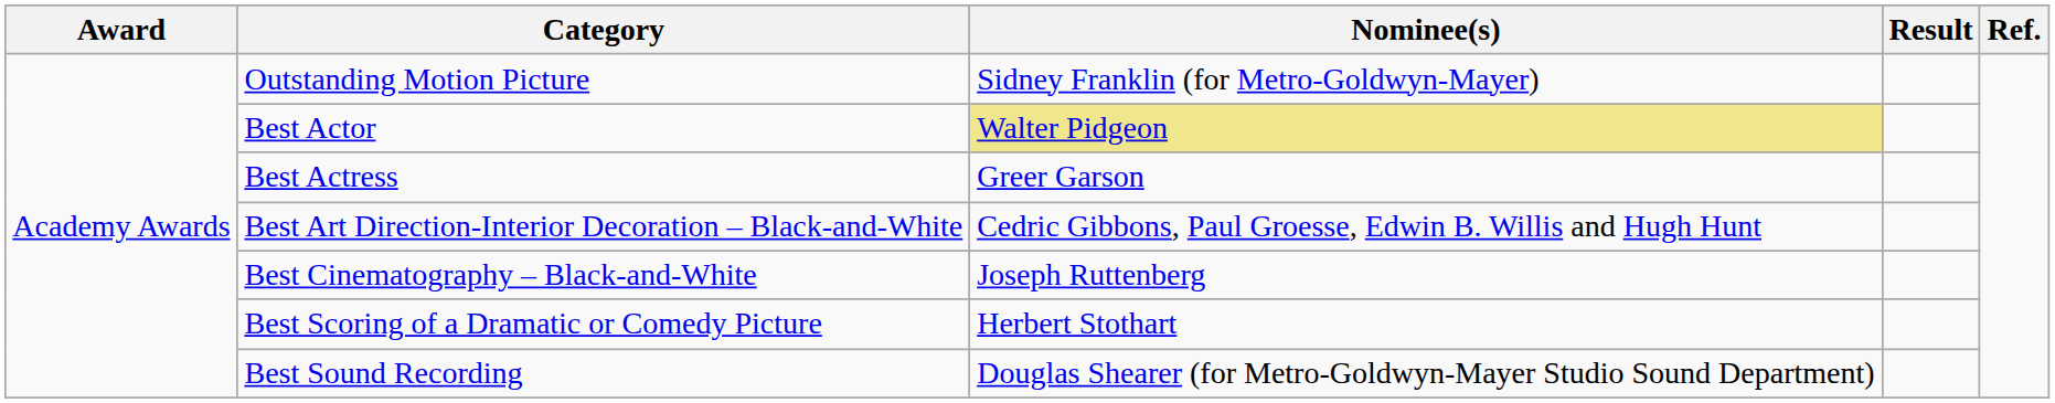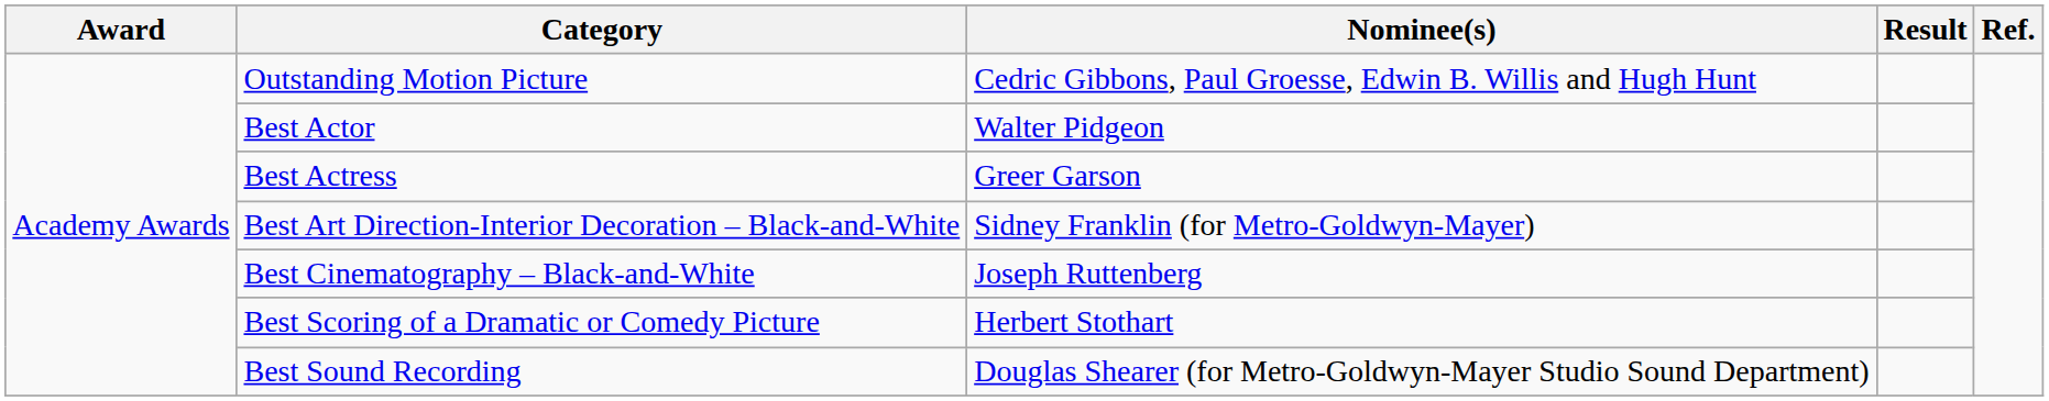Outstanding Motion Picture | Nominee(s): Sidney Franklin (for Metro-Goldwyn-Mayer) -> Cedric Gibbons, Paul Groesse, Edwin B. Willis and Hugh Hunt
Best Actor | Nominee(s): khaki background -> no background
Best Art Direction-Interior Decoration – Black-and-White | Nominee(s): Cedric Gibbons, Paul Groesse, Edwin B. Willis and Hugh Hunt -> Sidney Franklin (for Metro-Goldwyn-Mayer)
